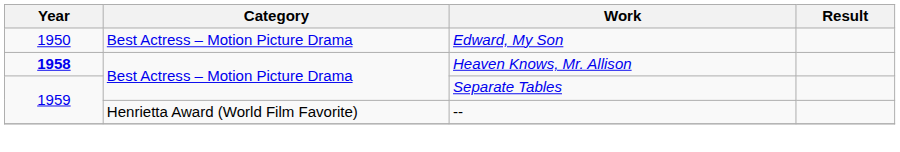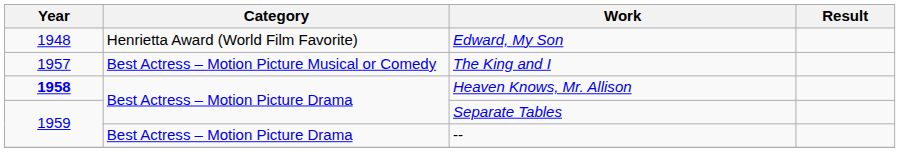Edward, My Son | Year: 1950 -> 1948
Edward, My Son | Category: Best Actress – Motion Picture Drama -> Henrietta Award (World Film Favorite)
+ row: 1957 | Best Actress – Motion Picture Musical or Comedy | The King and I
-- | Category: Henrietta Award (World Film Favorite) -> Best Actress – Motion Picture Drama
